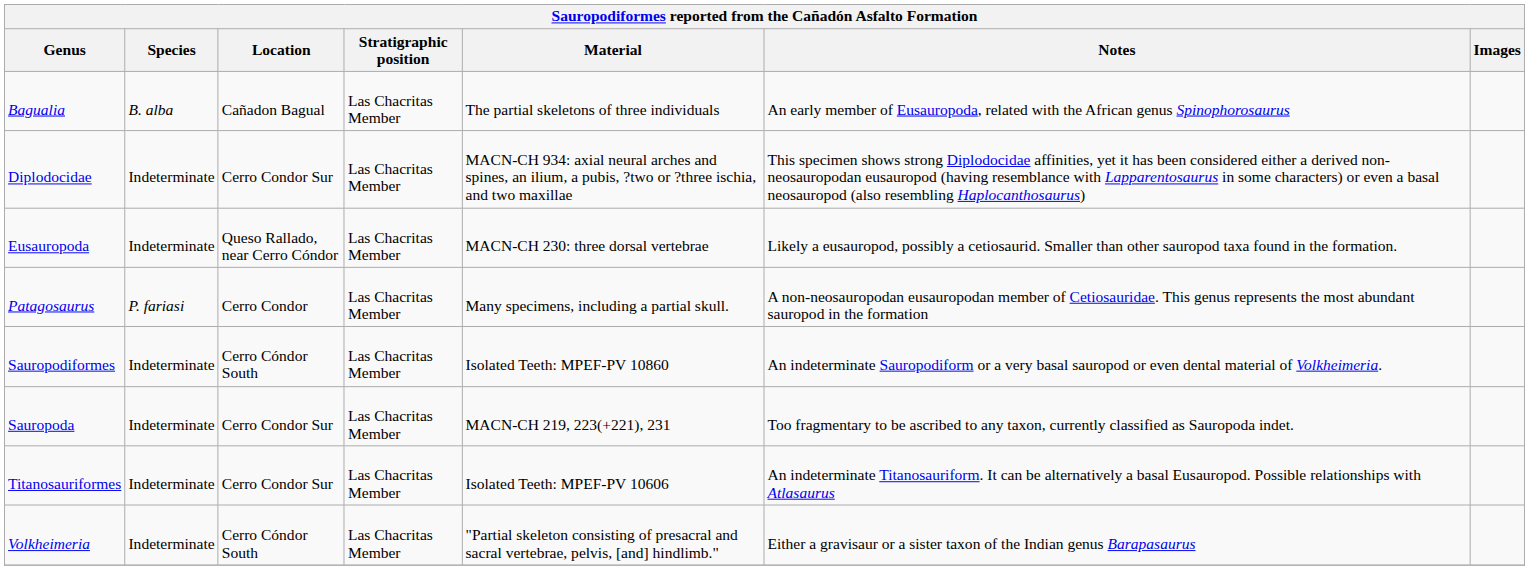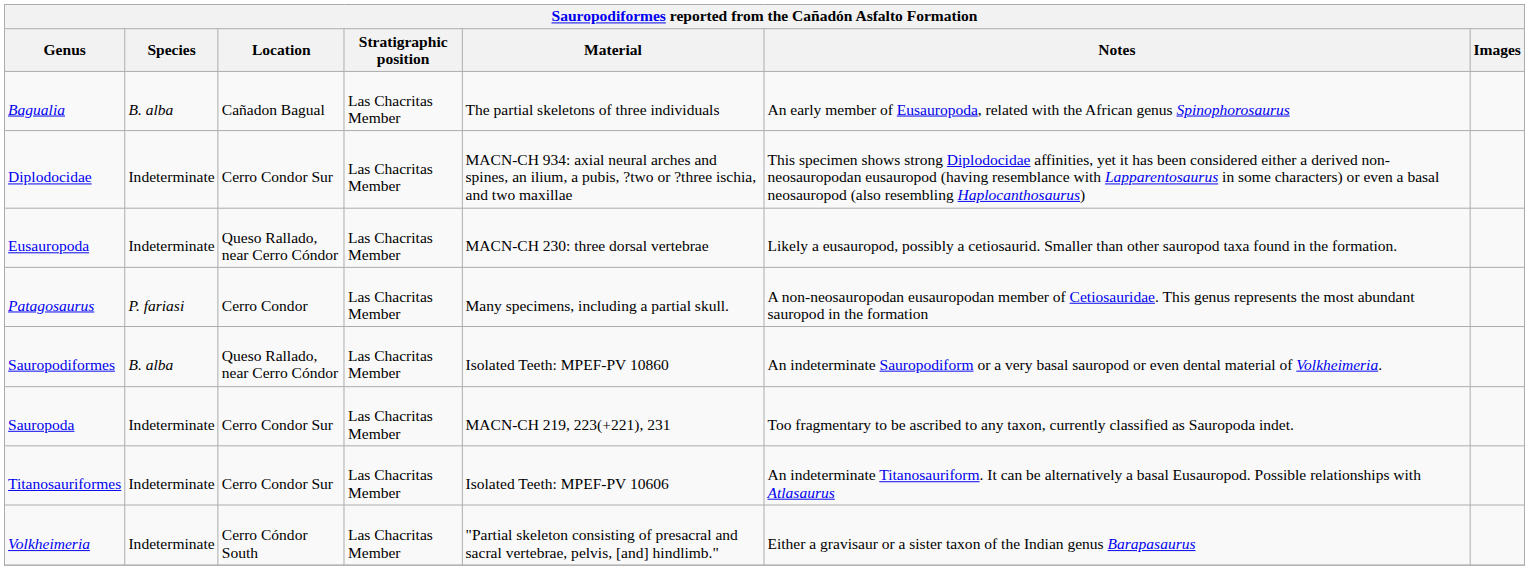Sauropodiformes | Species: Indeterminate -> B. alba
Sauropodiformes | Location: Cerro Cóndor South -> Queso Rallado, near Cerro Cóndor
